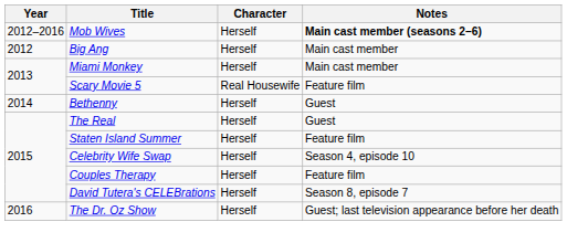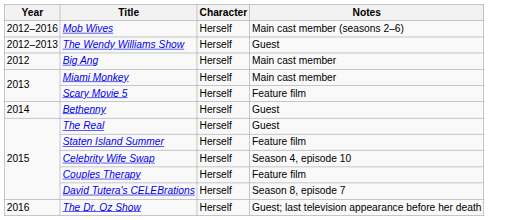Mob Wives | Notes: bold -> normal
+ row: 2012–2013 | The Wendy Williams Show | Herself | Guest
Scary Movie 5 | Character: Real Housewife -> Herself
